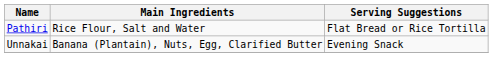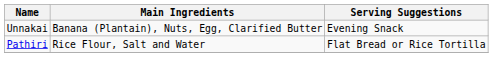rows swapped: Pathiri <-> Unnakai
